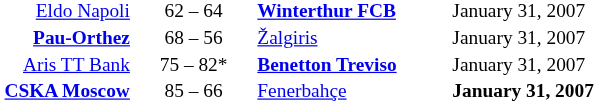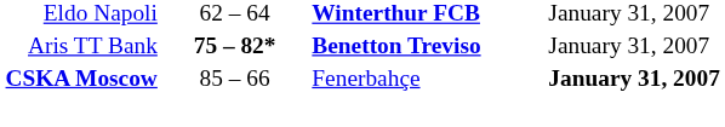- row: Pau-Orthez | 68 – 56 | Žalgiris | January 31, 2007
Aris TT Bank | column 2: normal -> bold
